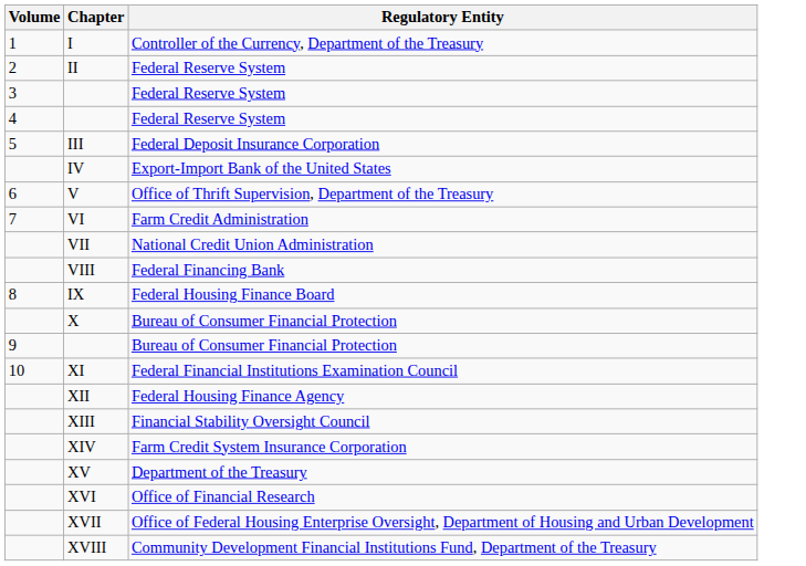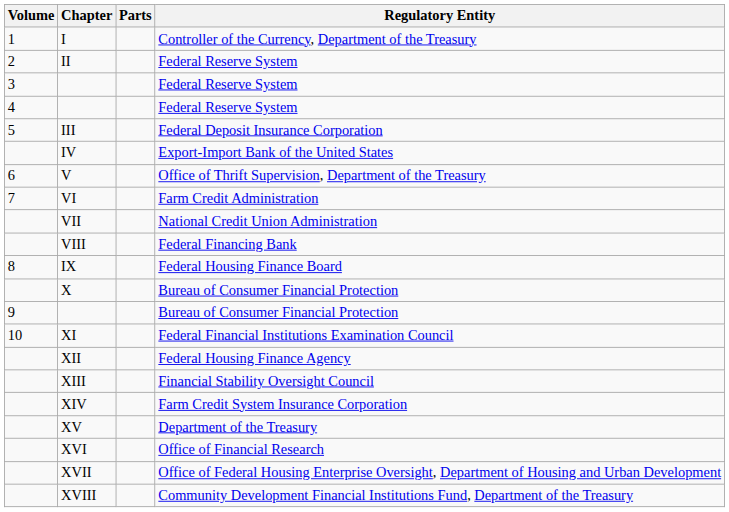+ column: Parts
